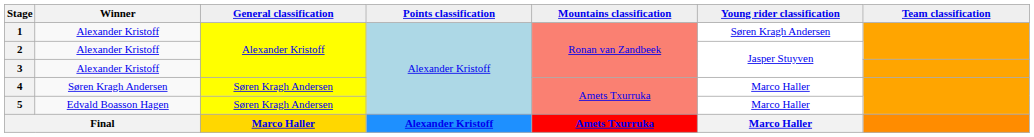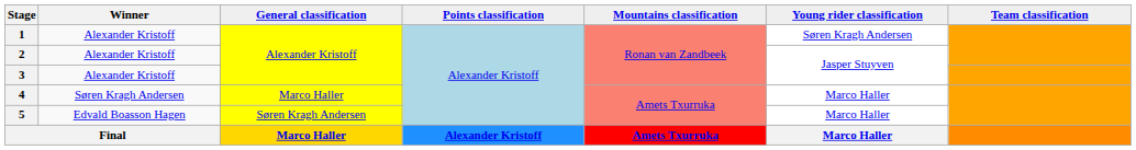4 | General classification: Søren Kragh Andersen -> Marco Haller
